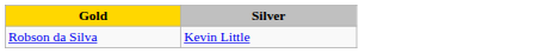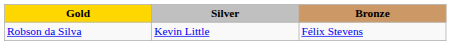+ column: Bronze | Félix Stevens
